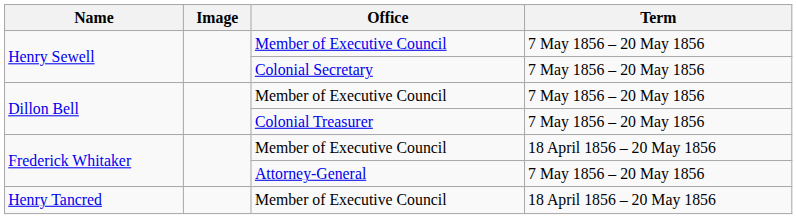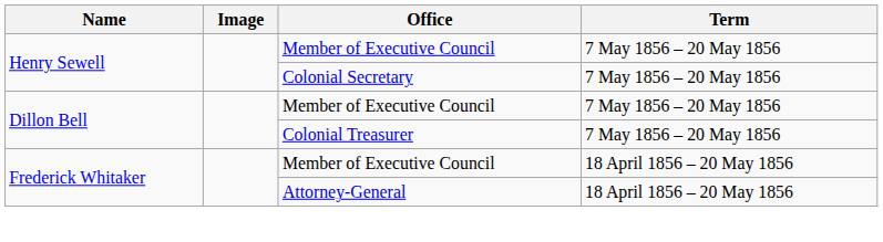Frederick Whitaker / Attorney-General | Term: 7 May 1856 – 20 May 1856 -> 18 April 1856 – 20 May 1856
- row: Henry Tancred | Member of Executive Council | 18 April 1856 – 20 May 1856
